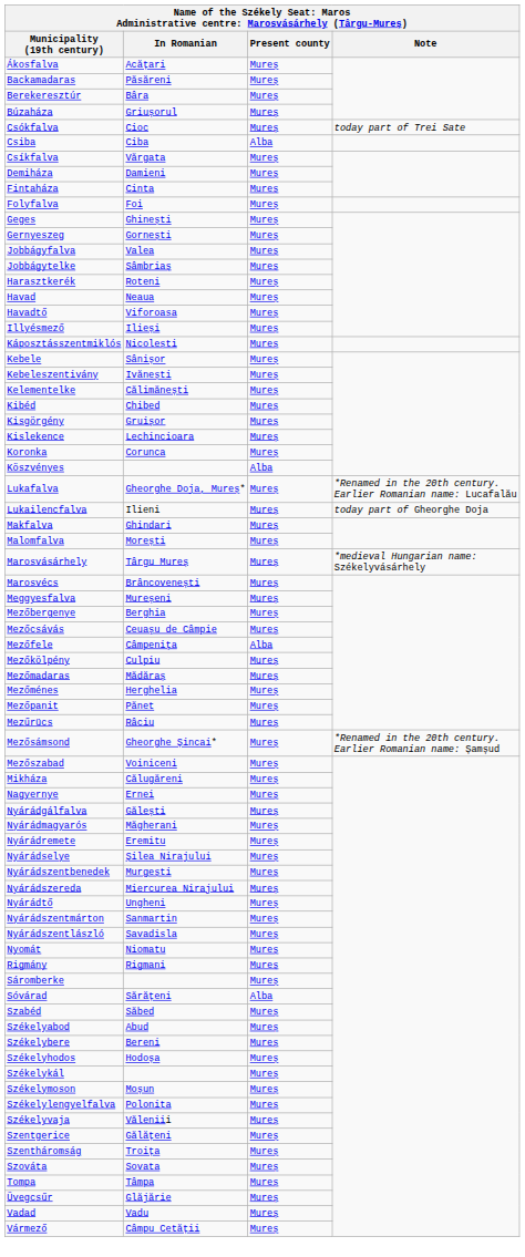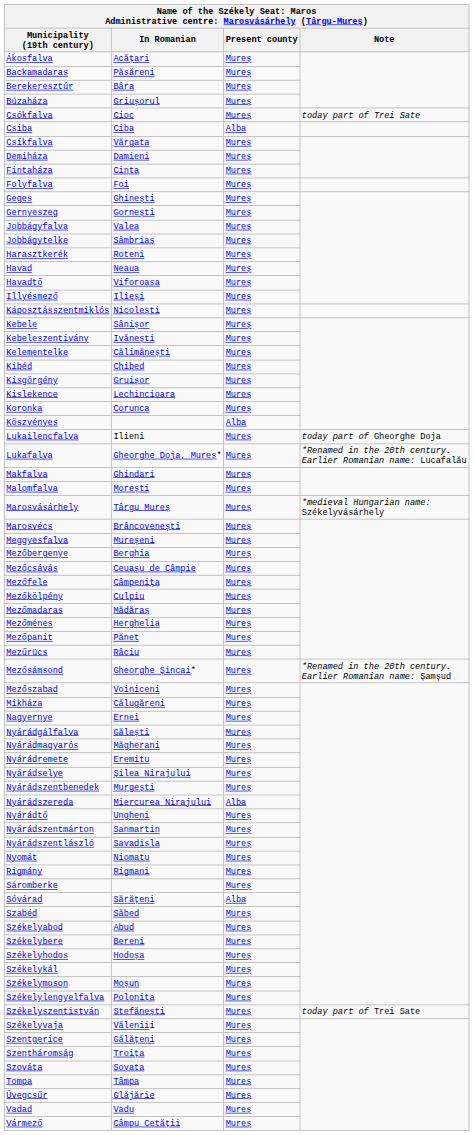rows swapped: Lukafalva <-> Lukailencfalva
Mezőfele | Present county: Alba -> Mureș
Nyárádszereda | Present county: Mureș -> Alba
+ row: Székelyszentistván | Stefănești | Mureș | today part of Trei Sate
